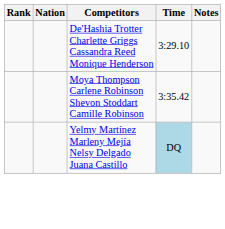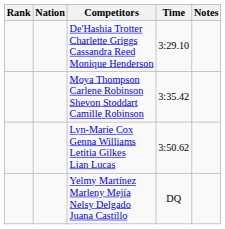+ row: Lyn-Marie Cox Genna Williams Letitia Gilkes Lian Lucas | 3:50.62
Yelmy Martínez Marleny Mejía Nelsy Delgado Juana Castillo | Time: lightblue background -> no background
